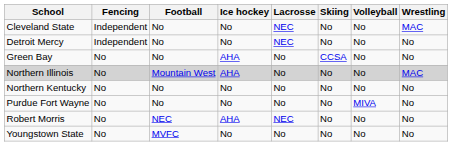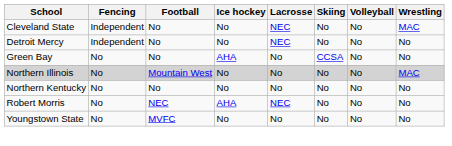Northern Illinois | Ice hockey: AHA -> No
- row: Purdue Fort Wayne | No | No | No | No | No | MIVA | No
